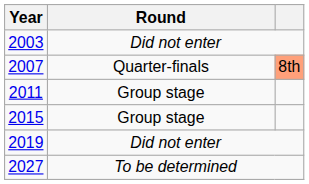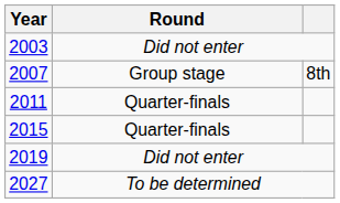2007 | Round: Quarter-finals -> Group stage
2007 | column 3: lightsalmon background -> no background
2011 | Round: Group stage -> Quarter-finals
2015 | Round: Group stage -> Quarter-finals
